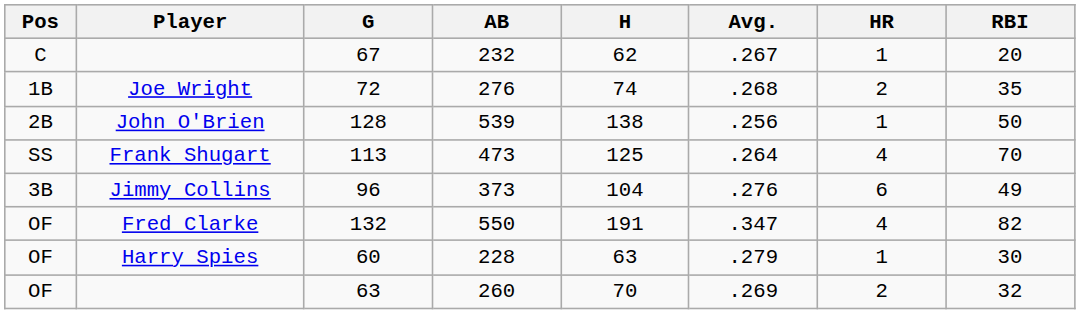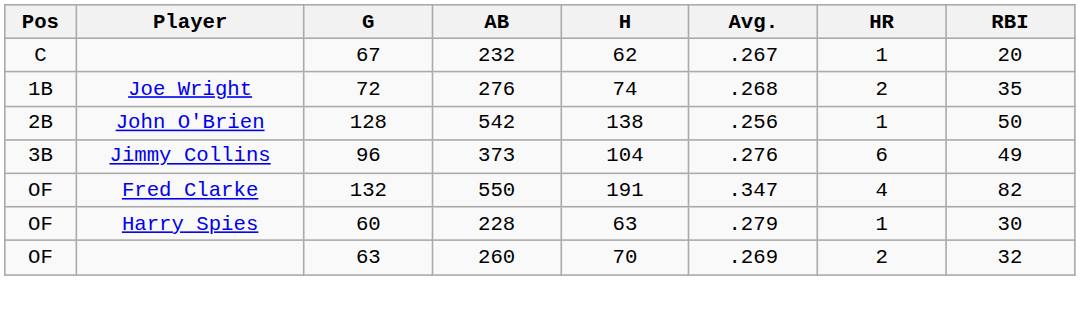128 | AB: 539 -> 542
- row: SS | Frank Shugart | 113 | 473 | 125 | .264 | 4 | 70
